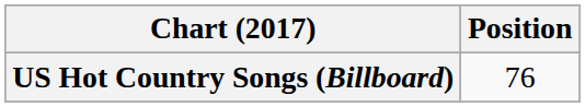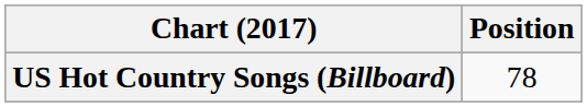US Hot Country Songs (Billboard) | Position: 76 -> 78
